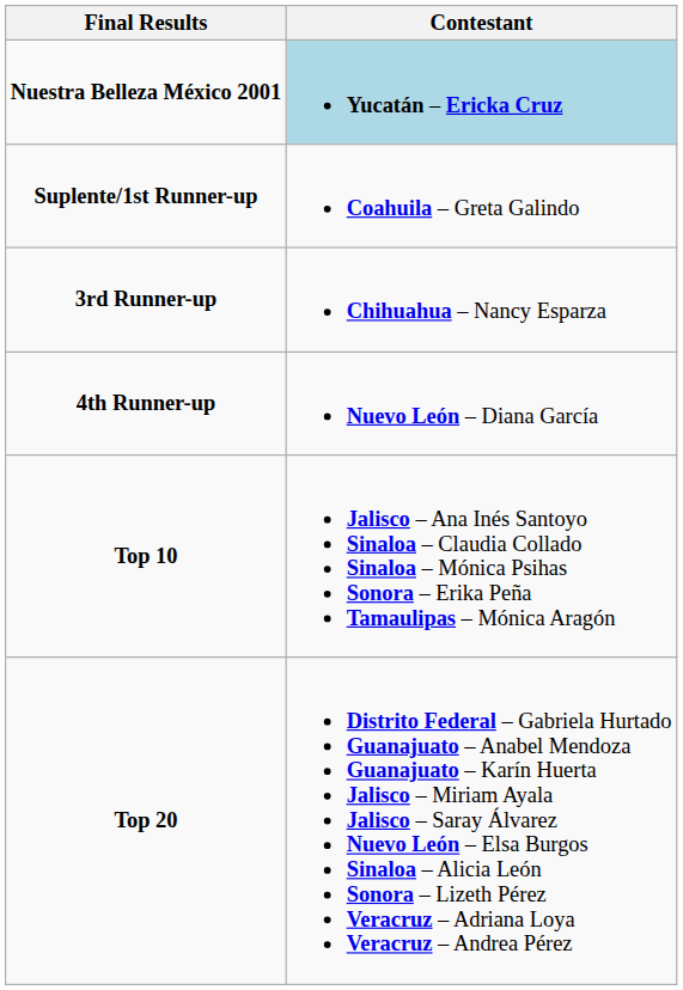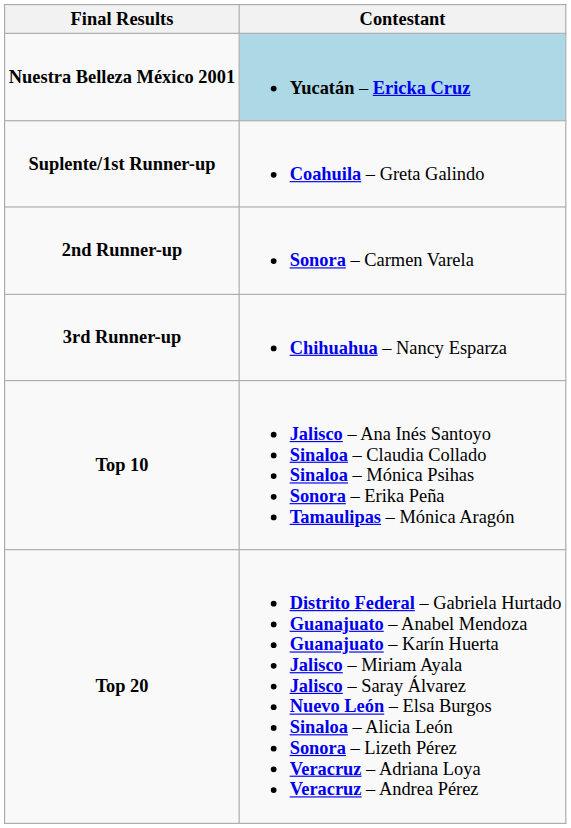+ row: 2nd Runner-up | Sonora – Carmen Varela
- row: 4th Runner-up | Nuevo León – Diana García
